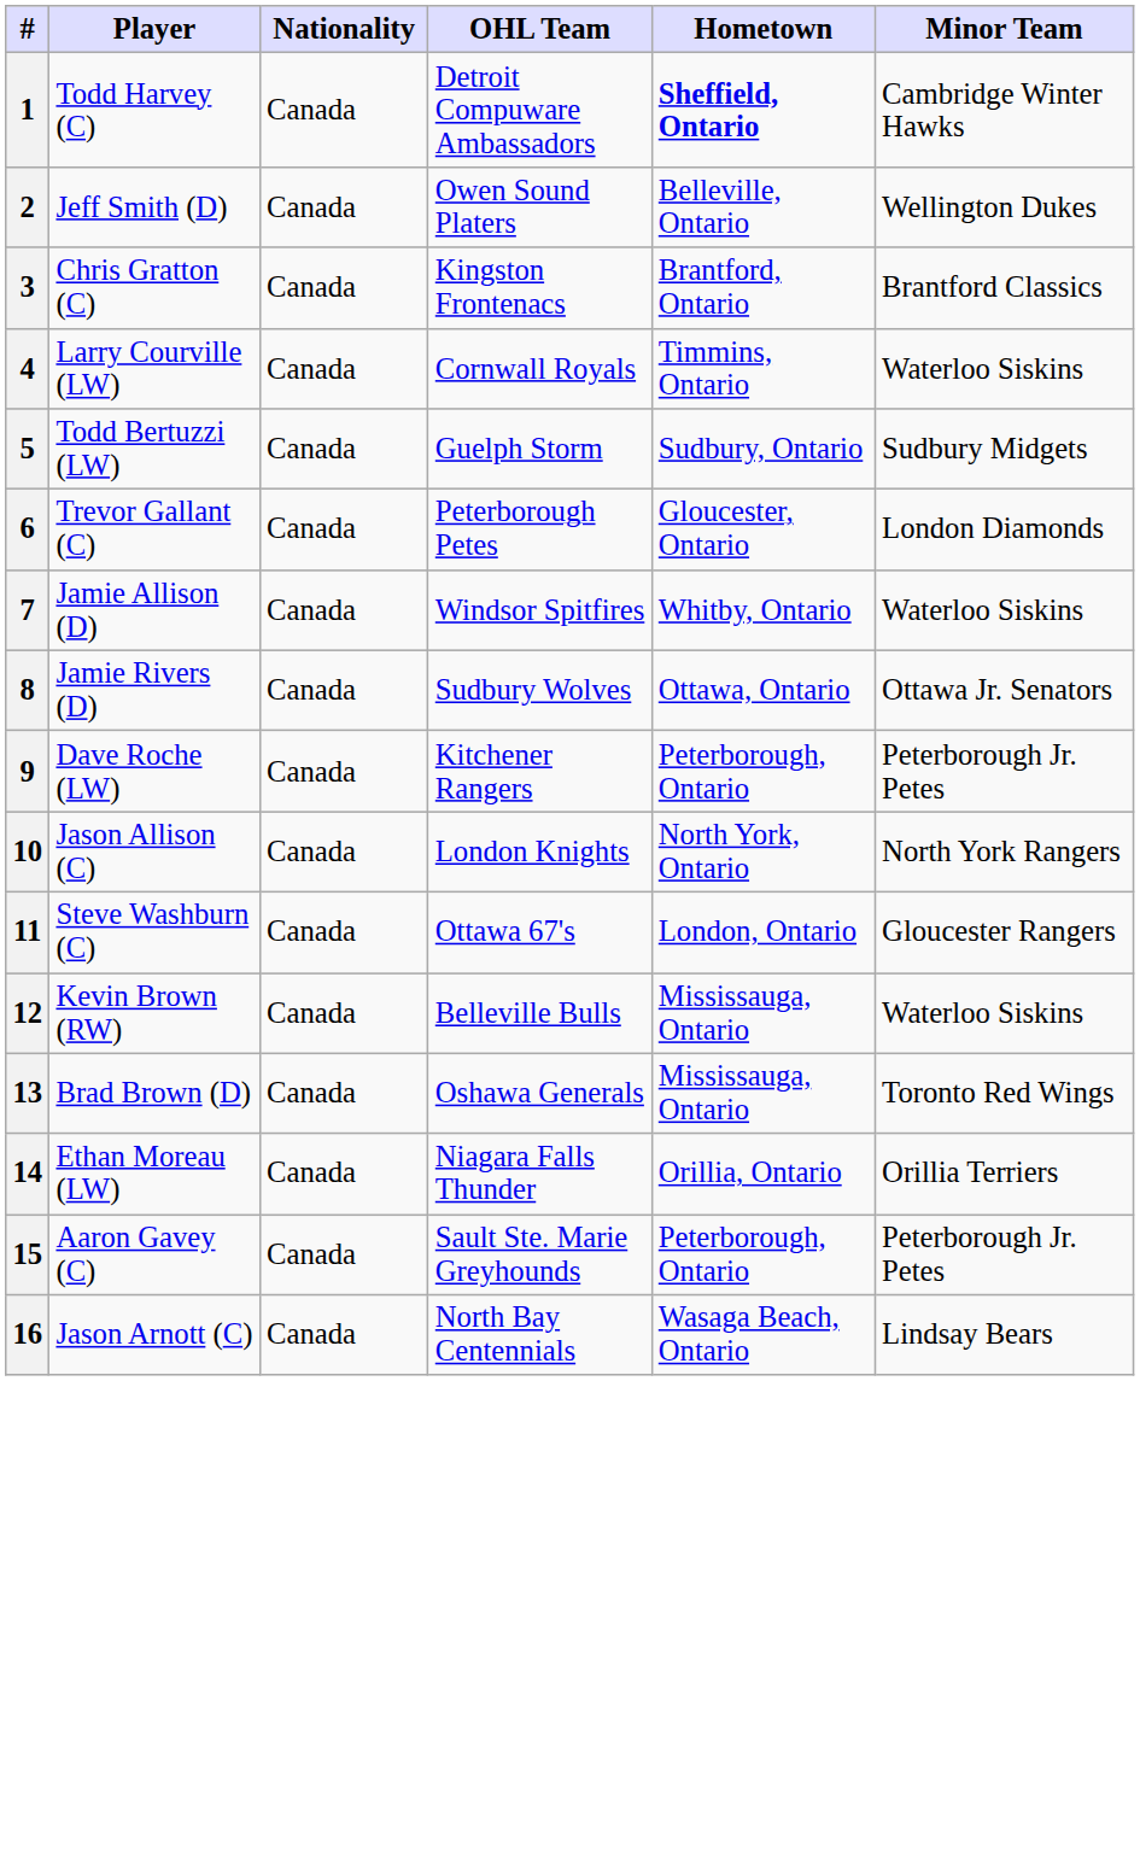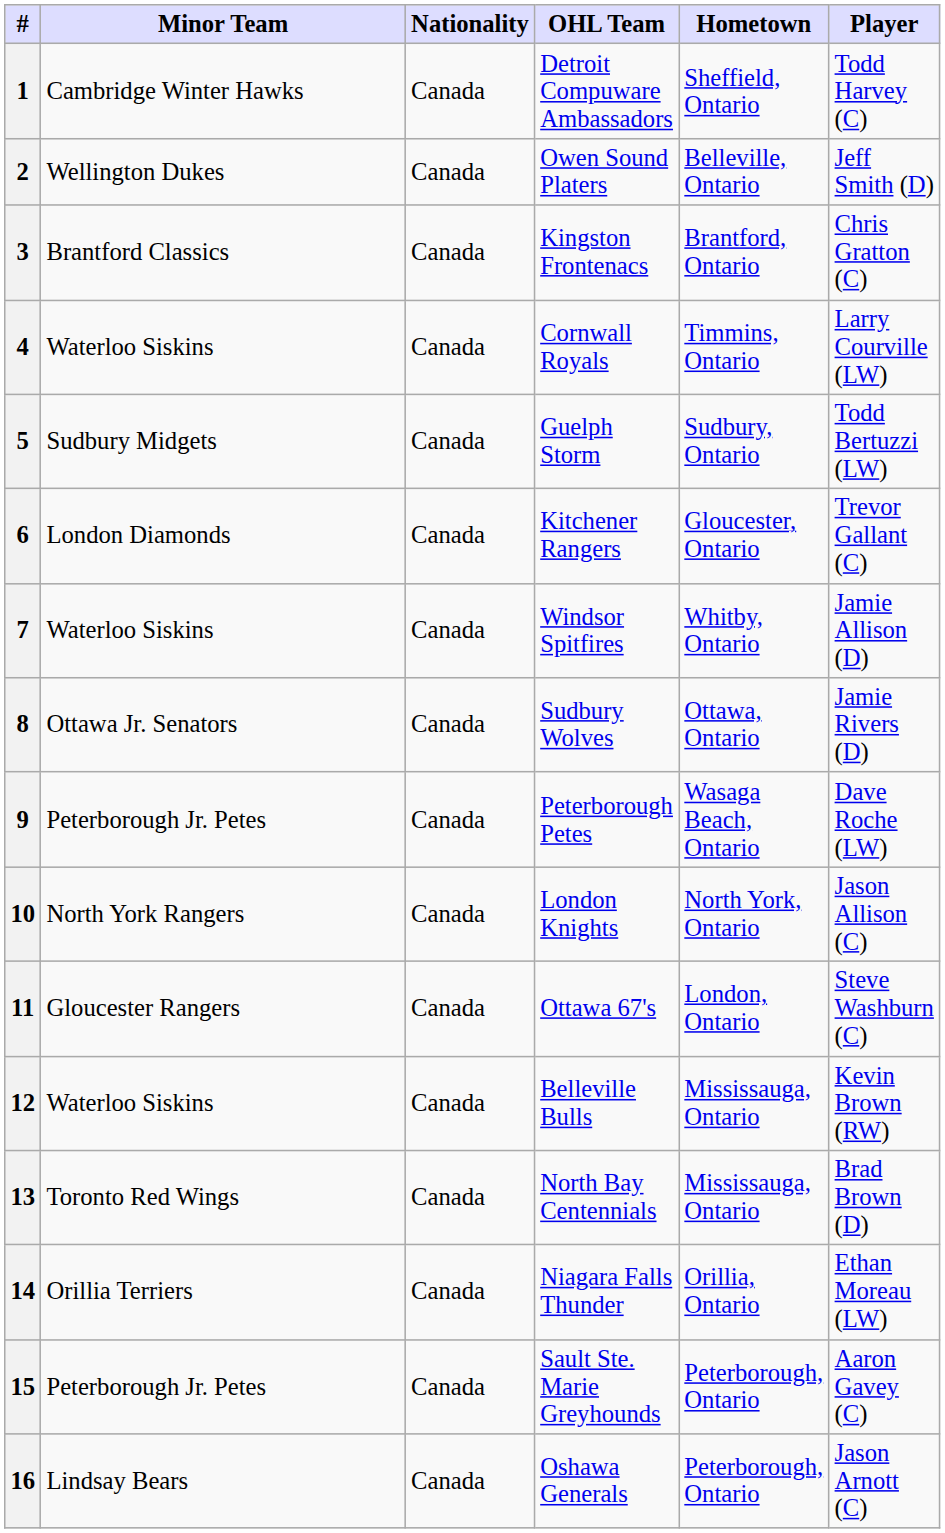columns swapped: Player <-> Minor Team
1 | Hometown: bold -> normal
6 | OHL Team: Peterborough Petes -> Kitchener Rangers
9 | OHL Team: Kitchener Rangers -> Peterborough Petes
9 | Hometown: Peterborough, Ontario -> Wasaga Beach, Ontario
13 | OHL Team: Oshawa Generals -> North Bay Centennials
16 | OHL Team: North Bay Centennials -> Oshawa Generals
16 | Hometown: Wasaga Beach, Ontario -> Peterborough, Ontario
